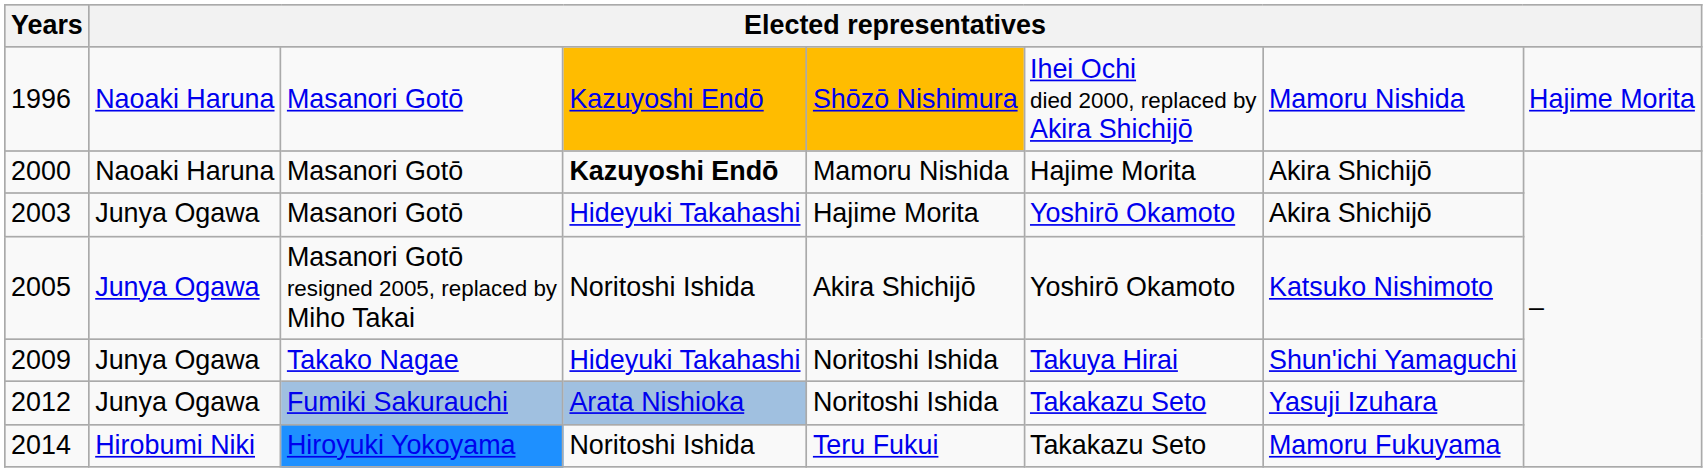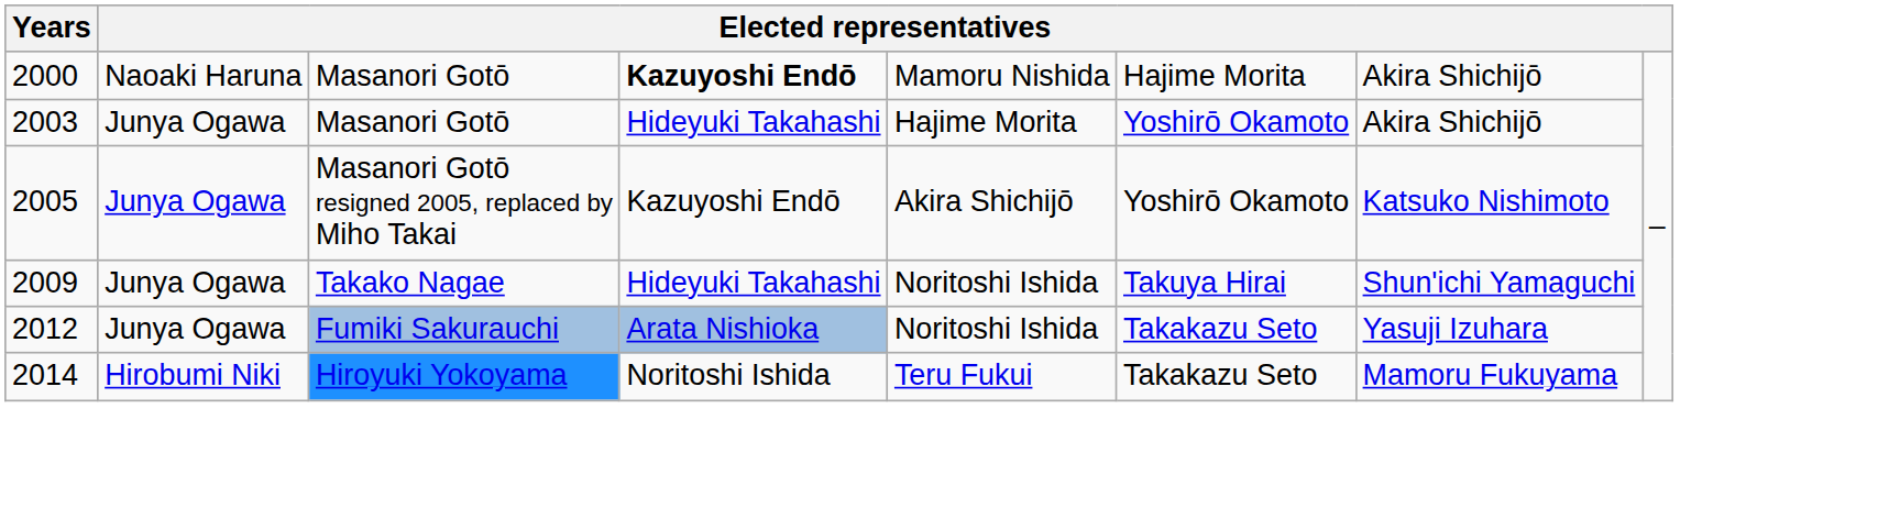- row: 1996 | Naoaki Haruna | Masanori Gotō | Kazuyoshi Endō | Shōzō Nishimura | Ihei Ochi died 2000, replaced by Akira Shichijō | Mamoru Nishida | Hajime Morita
2005 | column 4: Noritoshi Ishida -> Kazuyoshi Endō
